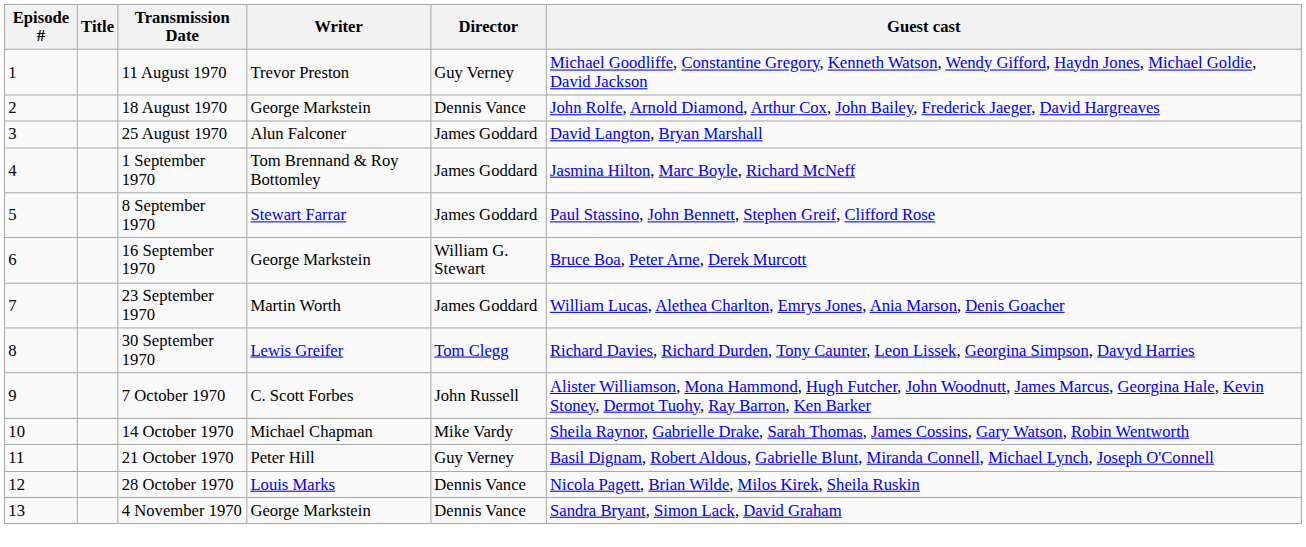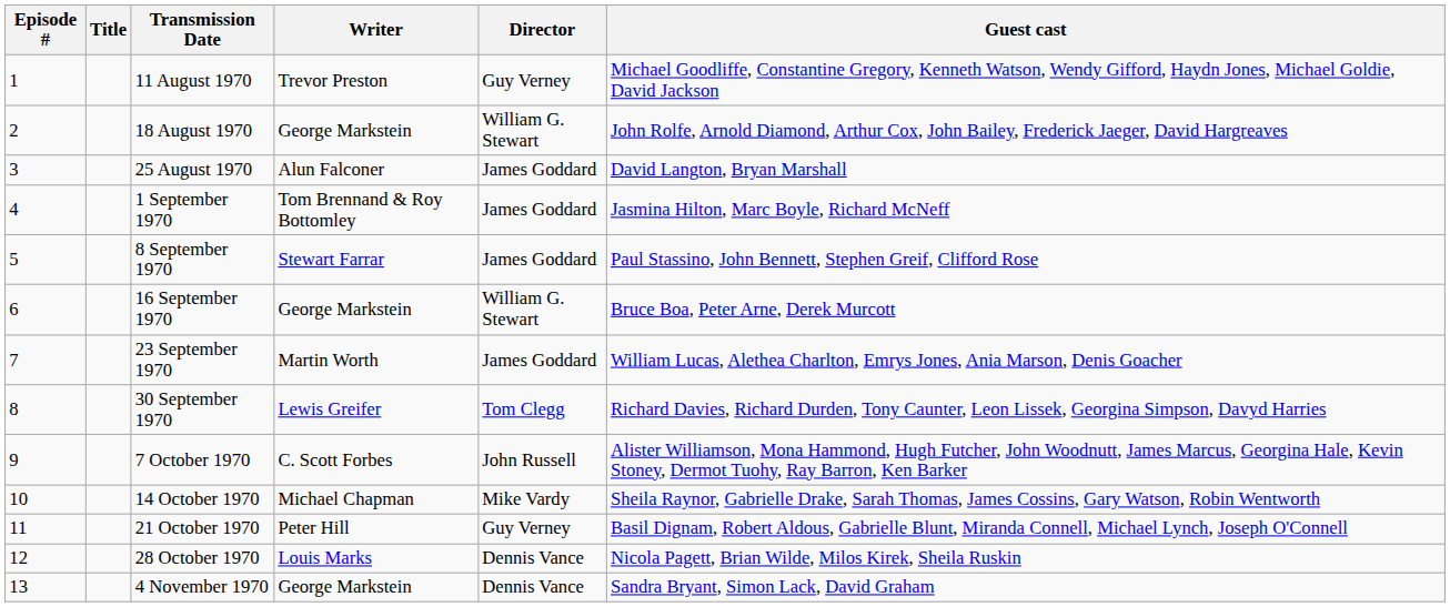18 August 1970 | Director: Dennis Vance -> William G. Stewart
